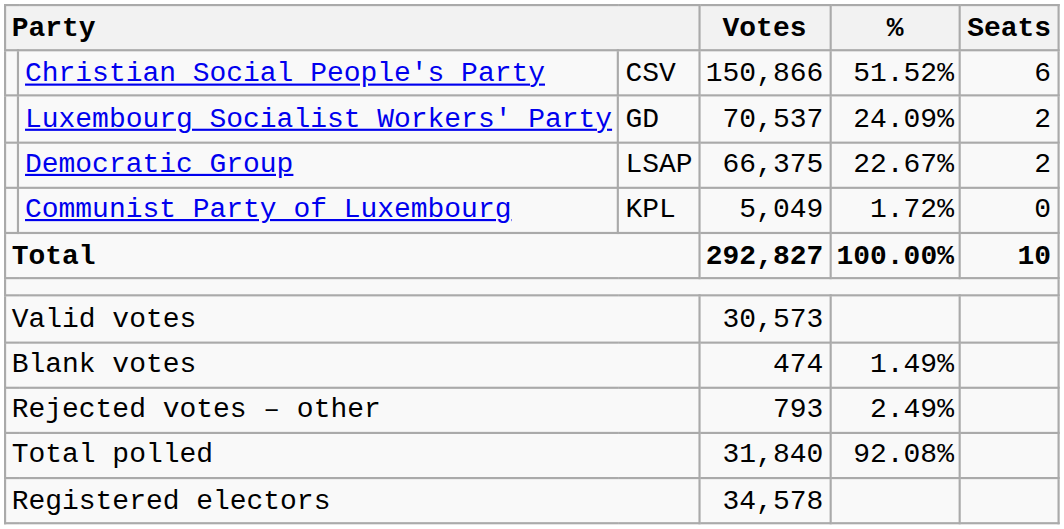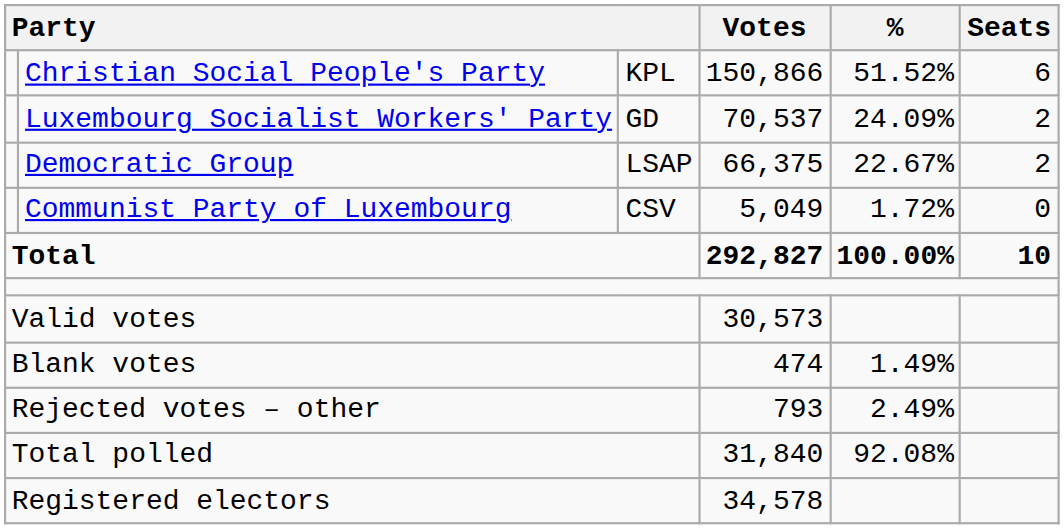Christian Social People's Party | column 3: CSV -> KPL
Communist Party of Luxembourg | column 3: KPL -> CSV
